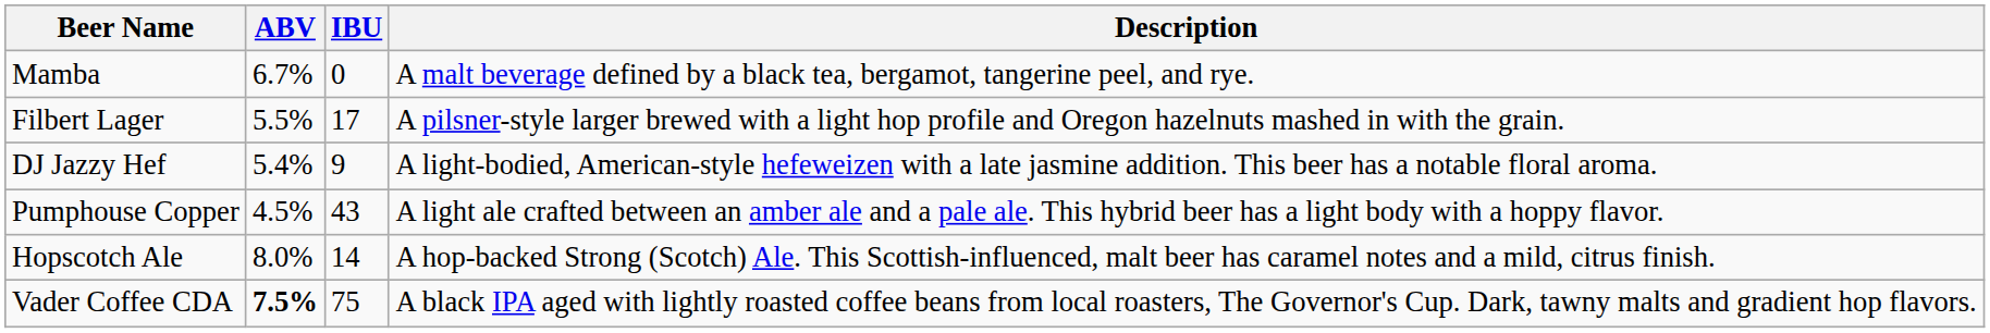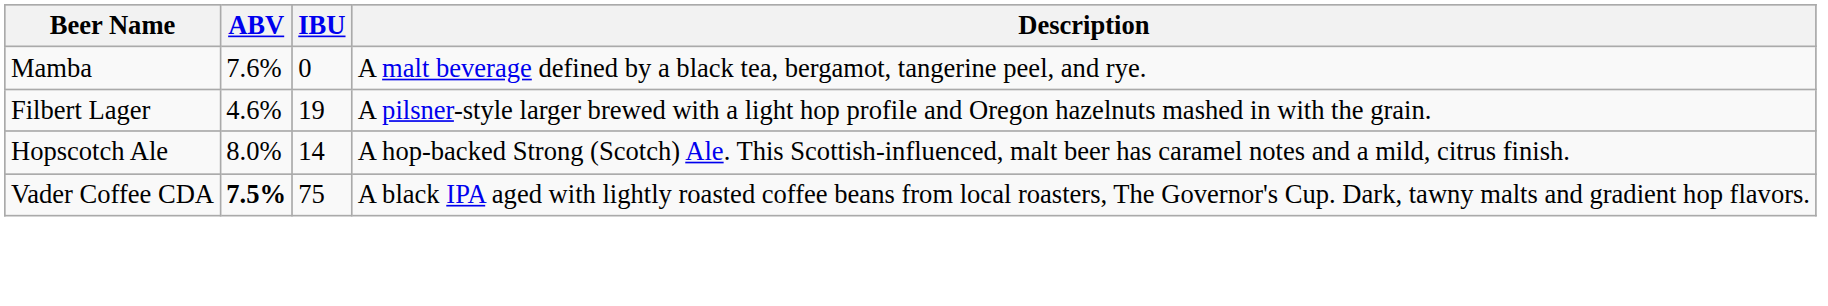Mamba | ABV: 6.7% -> 7.6%
Filbert Lager | ABV: 5.5% -> 4.6%
Filbert Lager | IBU: 17 -> 19
- row: DJ Jazzy Hef | 5.4% | 9 | A light-bodied, American-style hefeweizen with a late jasmine addition. This beer has a notable floral aroma.
- row: Pumphouse Copper | 4.5% | 43 | A light ale crafted between an amber ale and a pale ale. This hybrid beer has a light body with a hoppy flavor.
